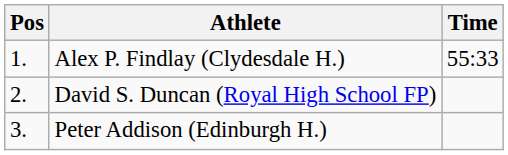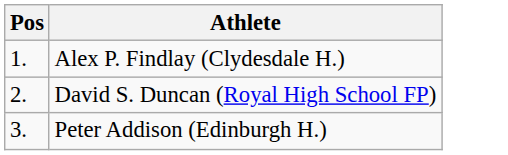- column: Time | 55:33
